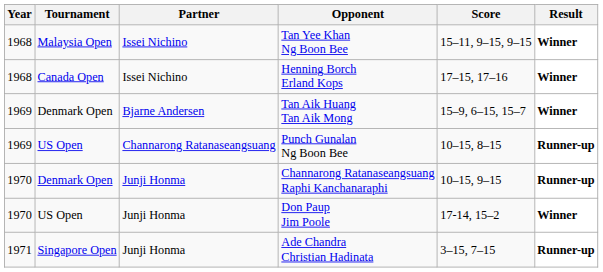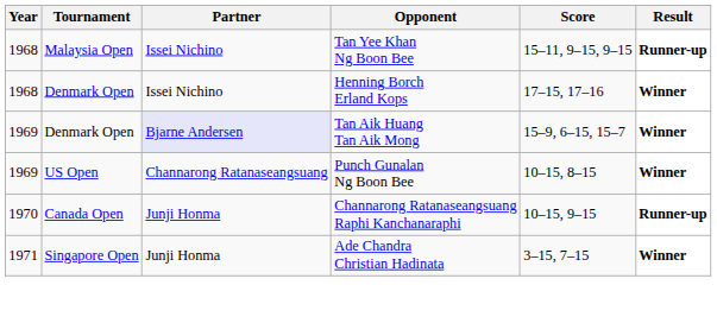Tan Yee Khan Ng Boon Bee | Result: Winner -> Runner-up
Henning Borch Erland Kops | Tournament: Canada Open -> Denmark Open
Tan Aik Huang Tan Aik Mong | Partner: no background -> lavender background
Punch Gunalan Ng Boon Bee | Result: Runner-up -> Winner
Channarong Ratanaseangsuang Raphi Kanchanaraphi | Tournament: Denmark Open -> Canada Open
- row: 1970 | US Open | Junji Honma | Don Paup Jim Poole | 17-14, 15–2 | Winner
Ade Chandra Christian Hadinata | Result: Runner-up -> Winner
